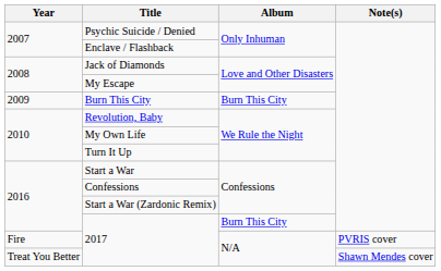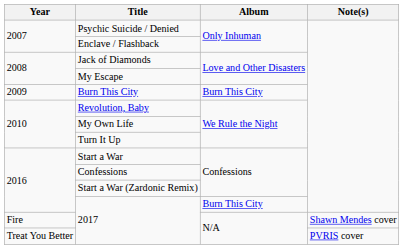Fire / 2017 | Note(s): PVRIS cover -> Shawn Mendes cover
Treat You Better / 2017 | Note(s): Shawn Mendes cover -> PVRIS cover
